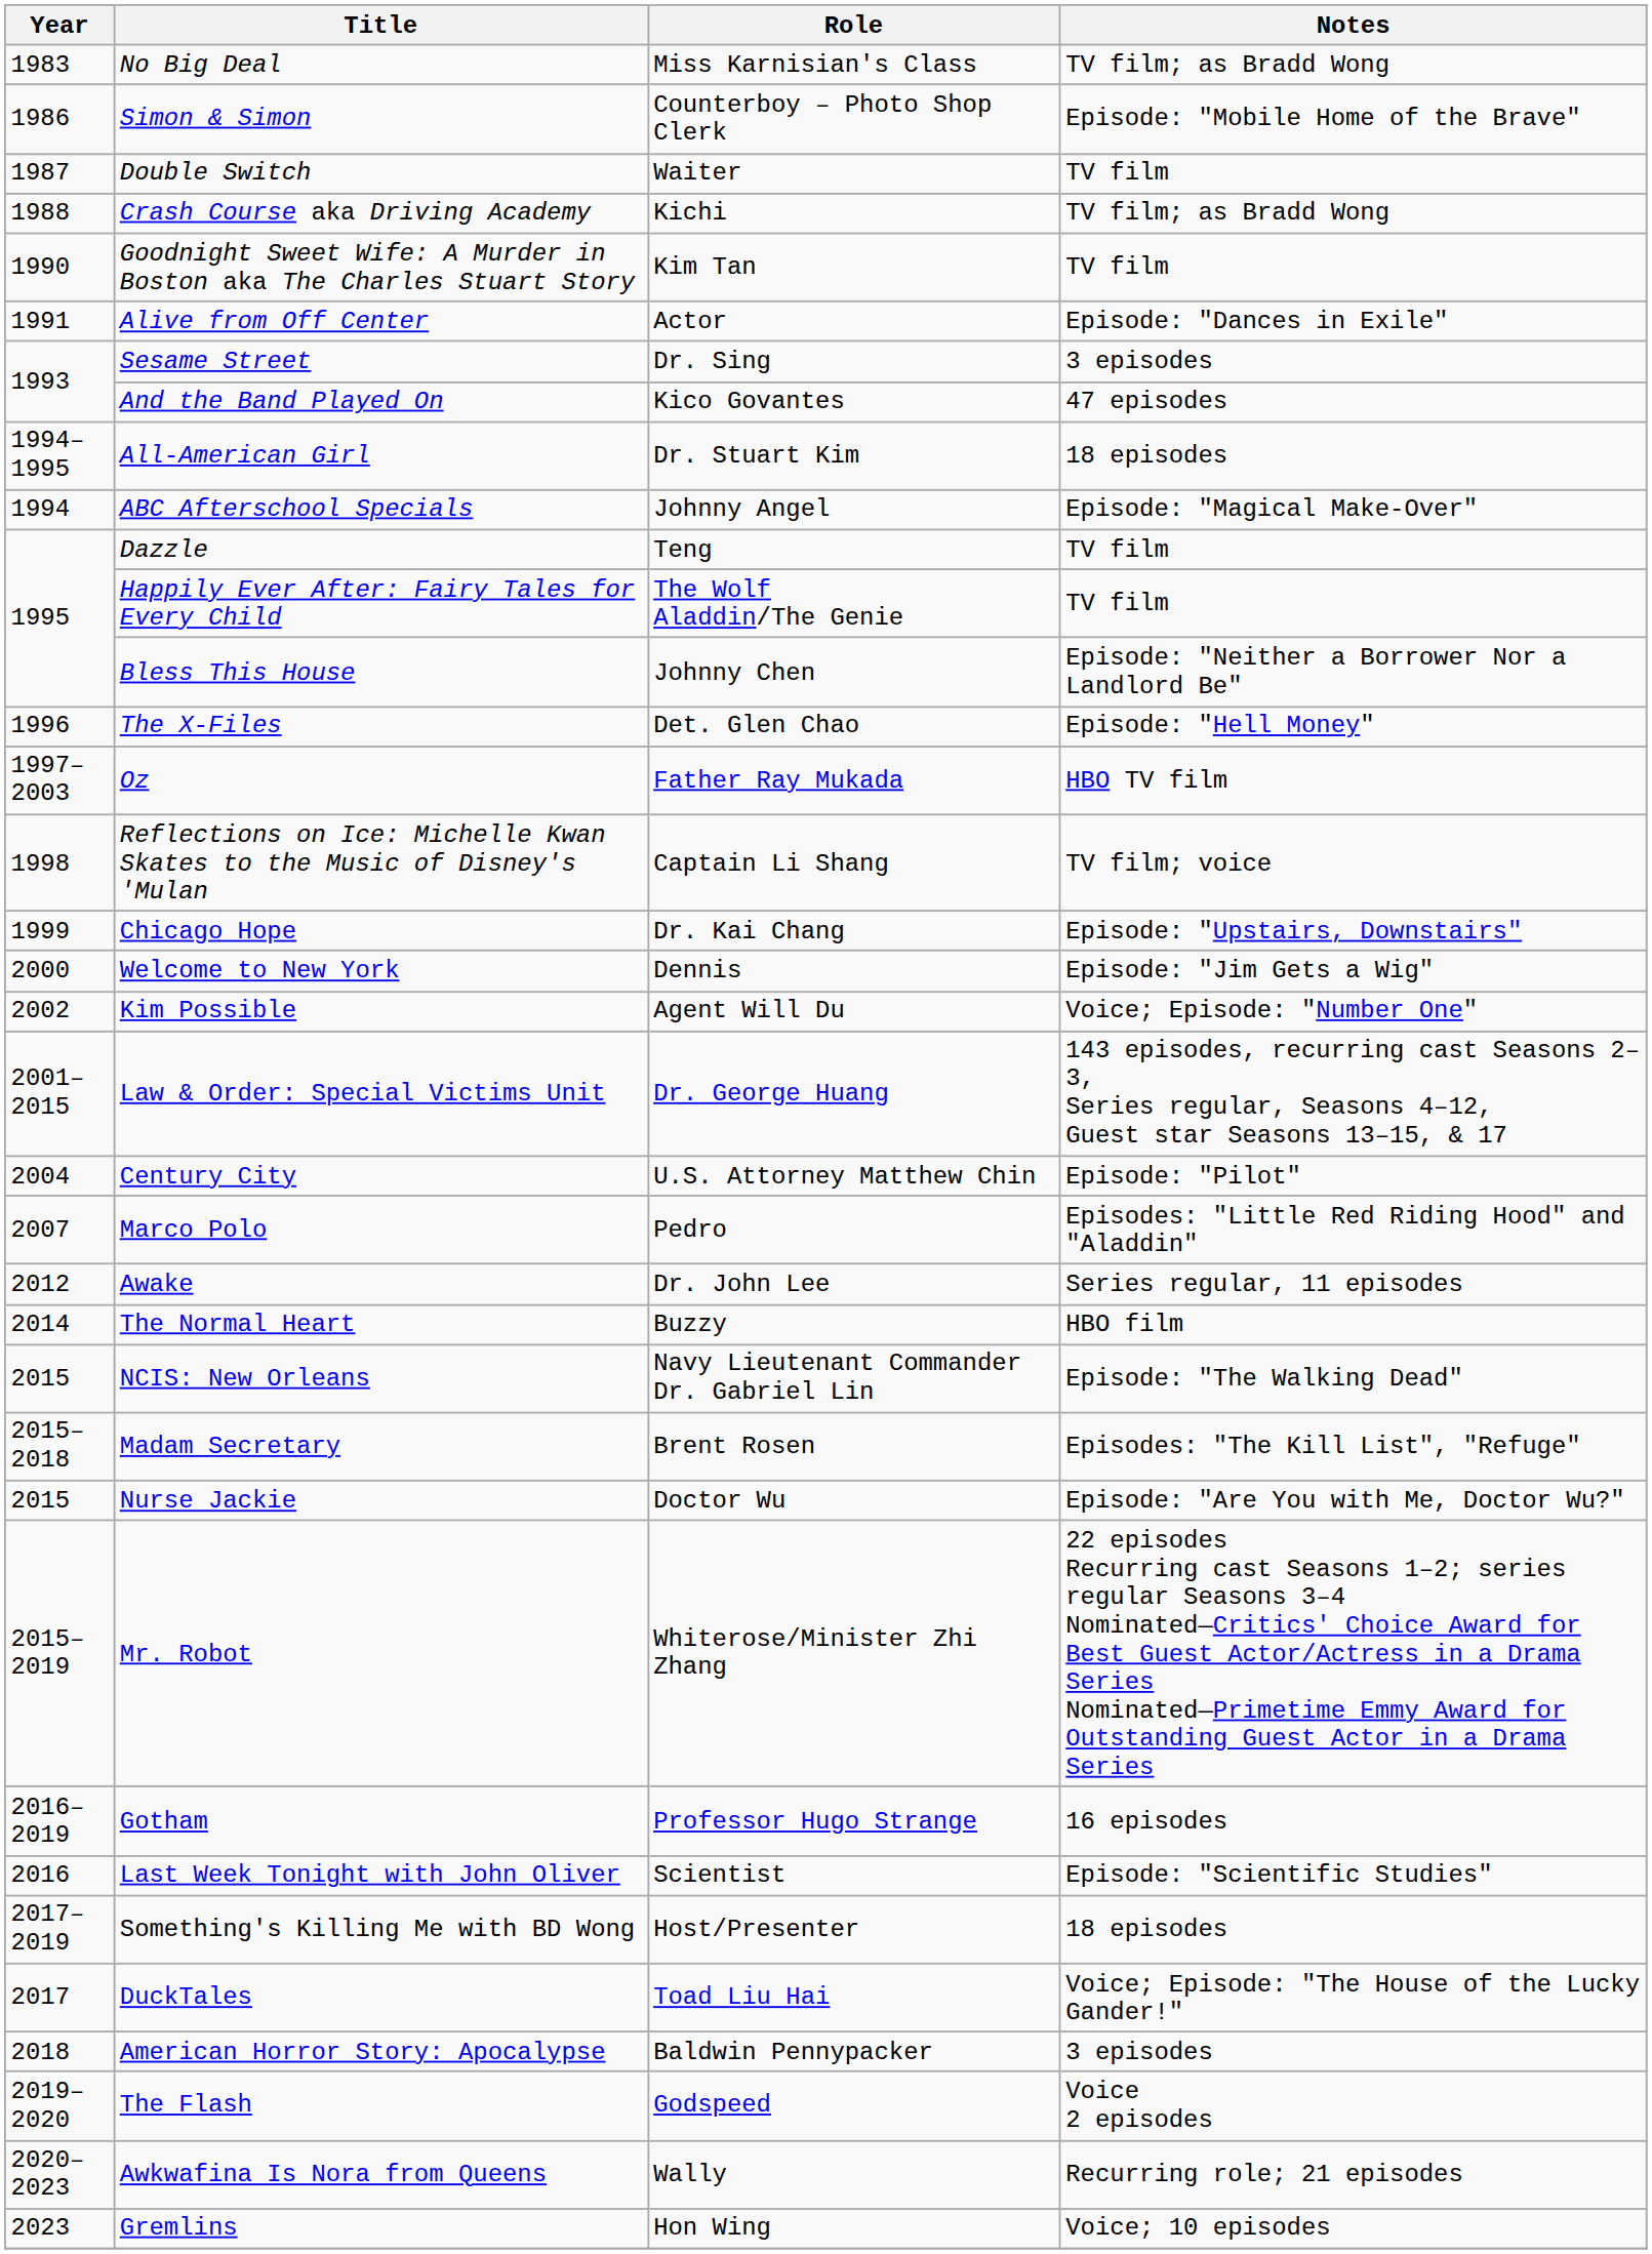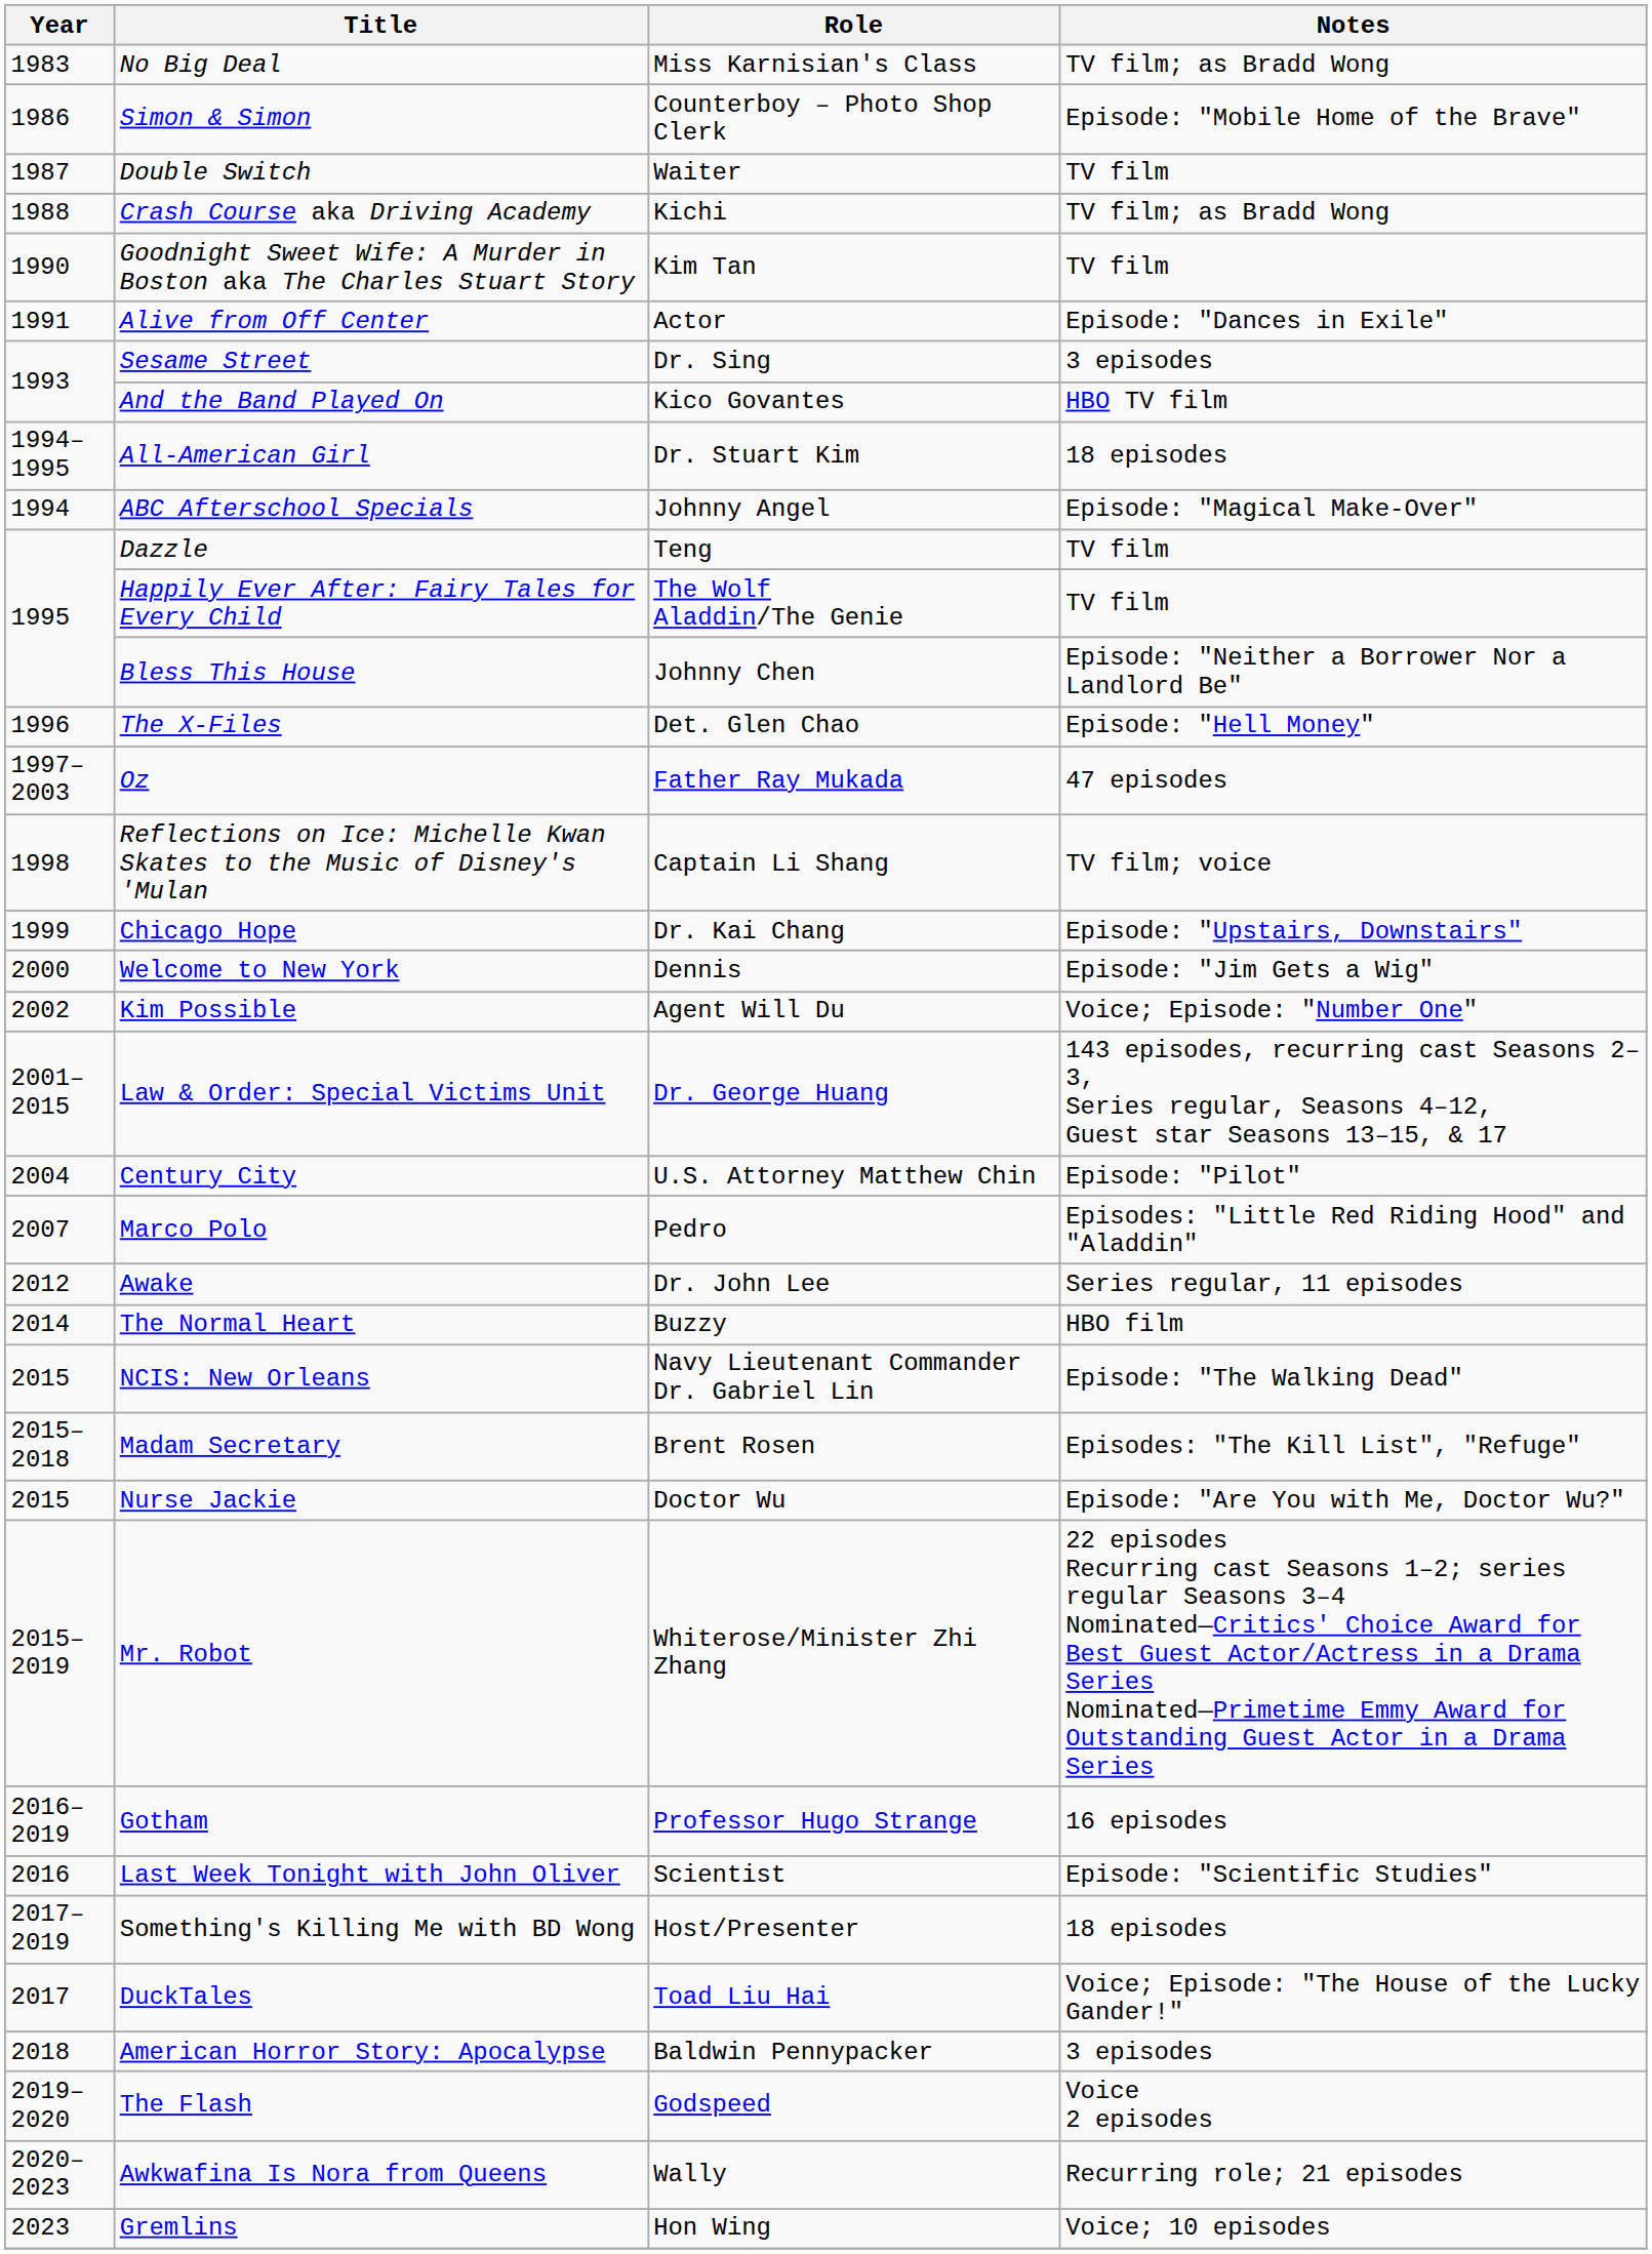And the Band Played On | Notes: 47 episodes -> HBO TV film
Oz | Notes: HBO TV film -> 47 episodes
